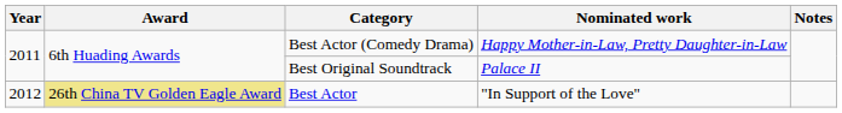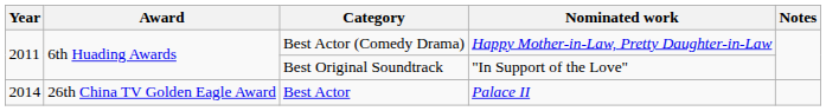Best Original Soundtrack | Nominated work: Palace II -> "In Support of the Love"
Best Actor | Year: 2012 -> 2014
Best Actor | Award: khaki background -> no background
Best Actor | Nominated work: "In Support of the Love" -> Palace II
